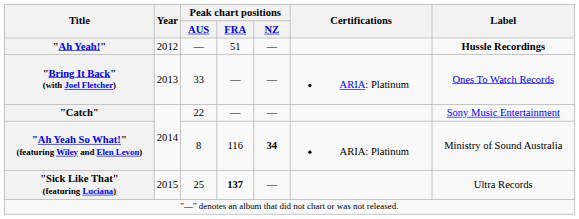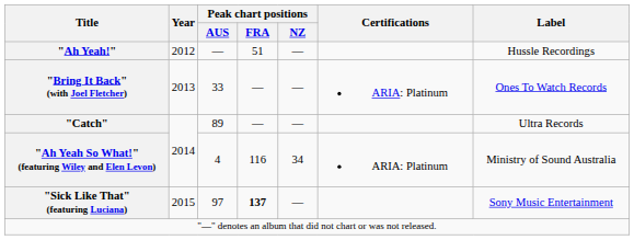"Ah Yeah!" | Label: bold -> normal
"Catch" | Peak chart positions / AUS: 22 -> 89
"Catch" | Label: Sony Music Entertainment -> Ultra Records
"Ah Yeah So What!" (featuring Wiley and Elen Levon) | Peak chart positions / AUS: 8 -> 4
"Ah Yeah So What!" (featuring Wiley and Elen Levon) | Peak chart positions / NZ: bold -> normal
"Sick Like That" (featuring Luciana) | Peak chart positions / AUS: 25 -> 97
"Sick Like That" (featuring Luciana) | Label: Ultra Records -> Sony Music Entertainment
